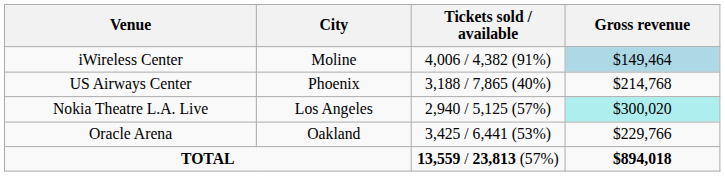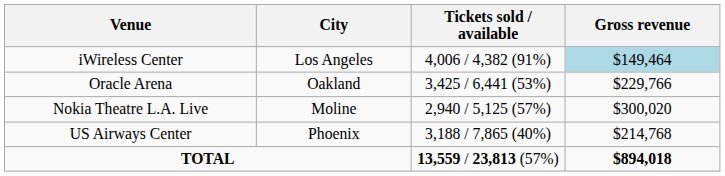iWireless Center | City: Moline -> Los Angeles
rows swapped: Oracle Arena <-> US Airways Center
Nokia Theatre L.A. Live | City: Los Angeles -> Moline
Nokia Theatre L.A. Live | Gross revenue: paleturquoise background -> no background
